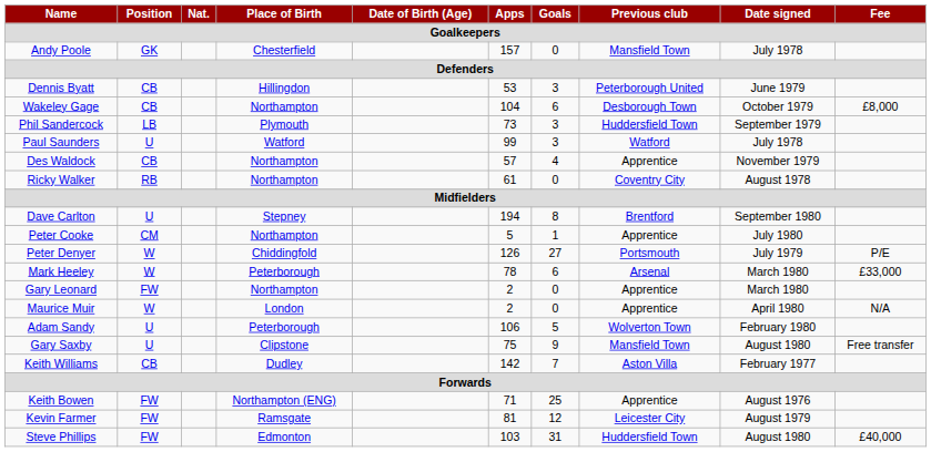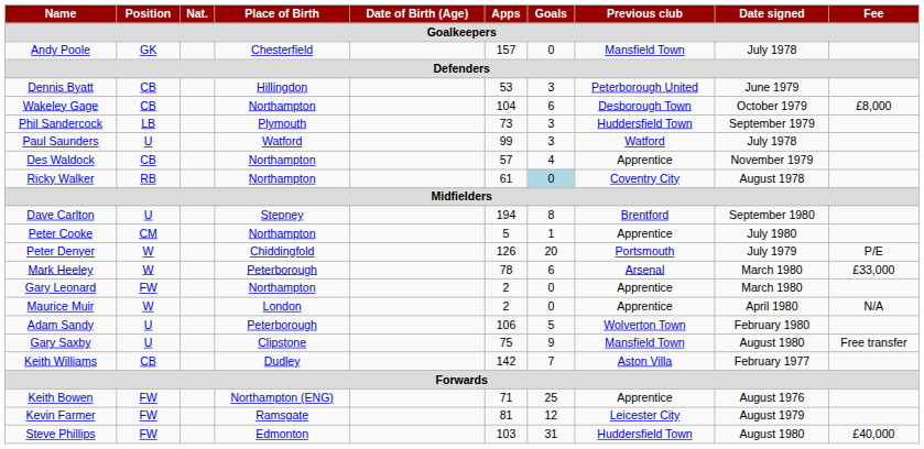Ricky Walker | Goals: no background -> lightblue background
Peter Denyer | Goals: 27 -> 20
